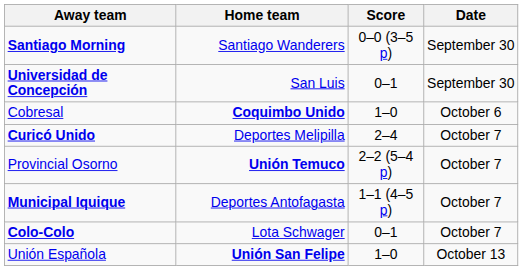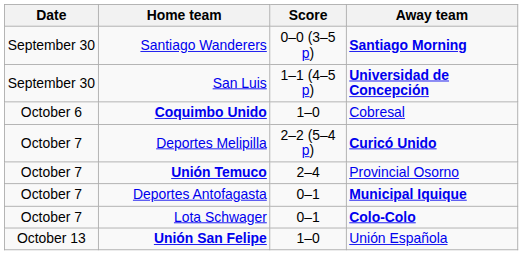columns swapped: Date <-> Away team
San Luis | Score: 0–1 -> 1–1 (4–5 p)
Deportes Melipilla | Score: 2–4 -> 2–2 (5–4 p)
Unión Temuco | Score: 2–2 (5–4 p) -> 2–4
Deportes Antofagasta | Score: 1–1 (4–5 p) -> 0–1
